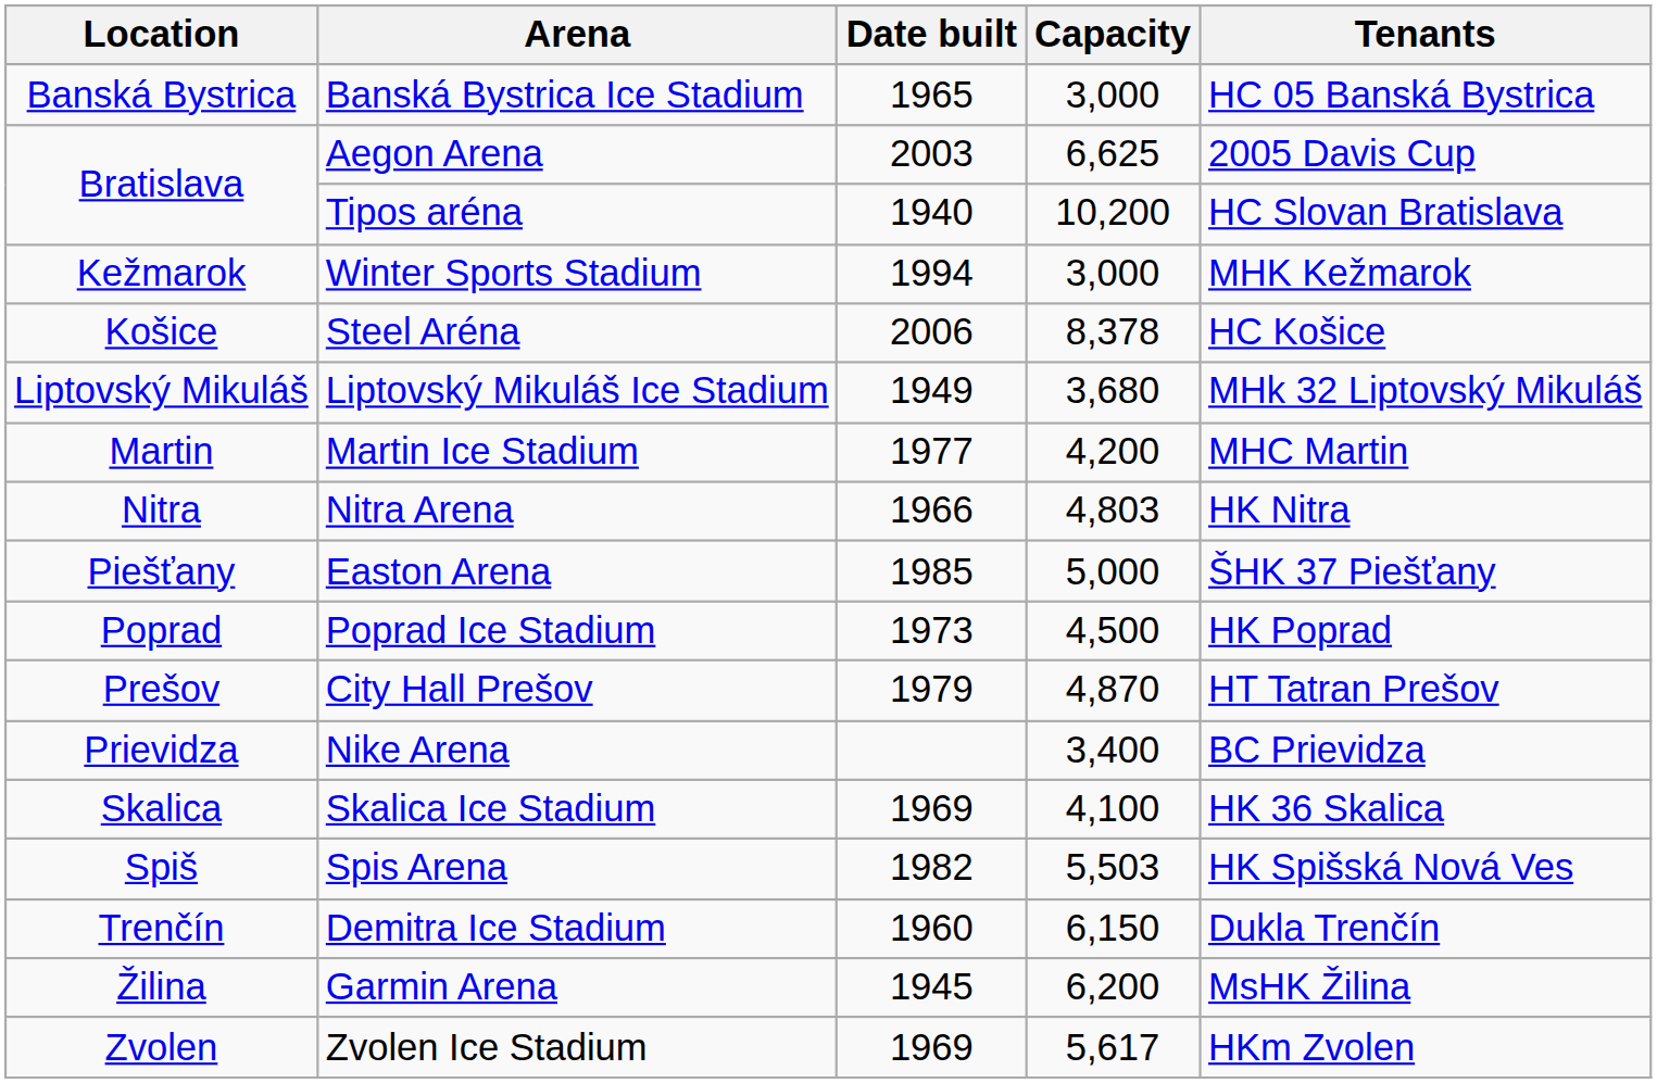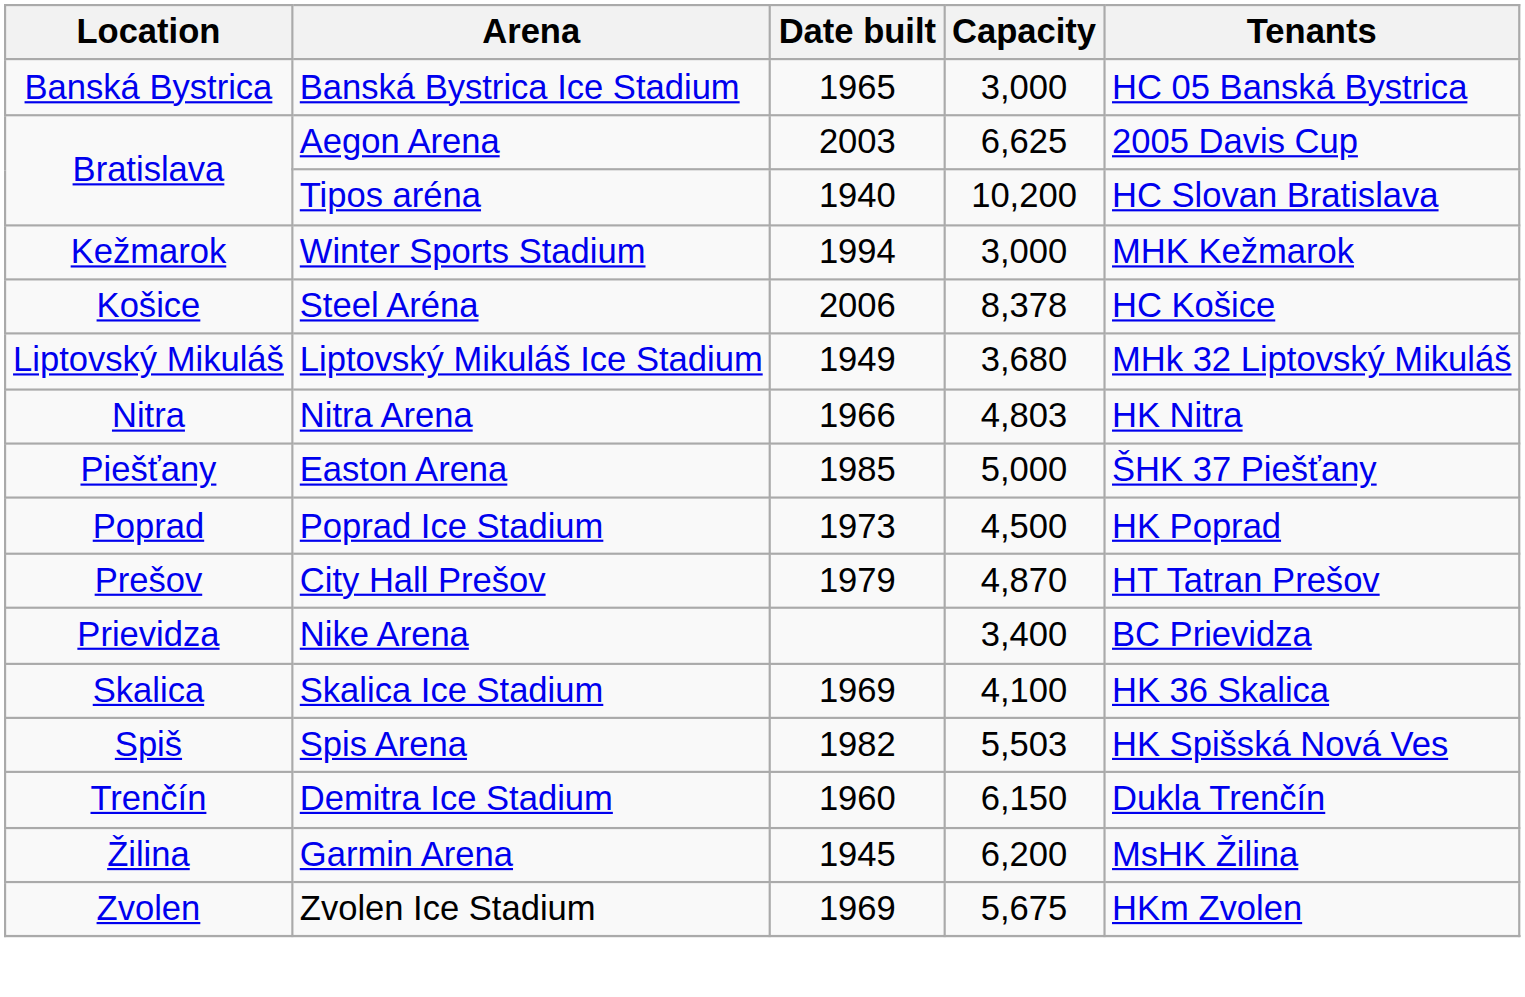- row: Martin | Martin Ice Stadium | 1977 | 4,200 | MHC Martin
Zvolen Ice Stadium | Capacity: 5,617 -> 5,675
